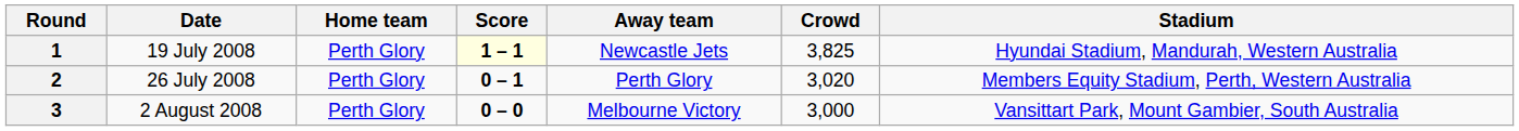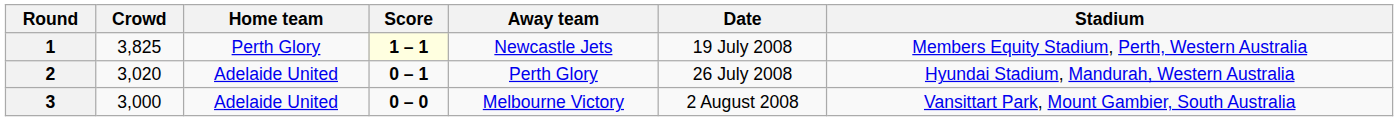columns swapped: Date <-> Crowd
1 | Stadium: Hyundai Stadium, Mandurah, Western Australia -> Members Equity Stadium, Perth, Western Australia
2 | Home team: Perth Glory -> Adelaide United
2 | Stadium: Members Equity Stadium, Perth, Western Australia -> Hyundai Stadium, Mandurah, Western Australia
3 | Home team: Perth Glory -> Adelaide United
